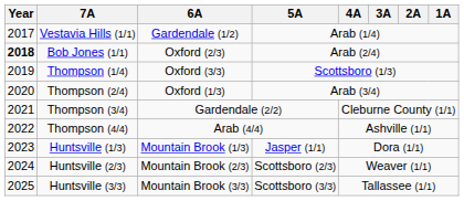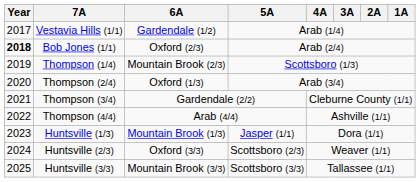Thompson (1/4) | 6A: Oxford (3/3) -> Mountain Brook (2/3)
Huntsville (2/3) | 6A: Mountain Brook (2/3) -> Oxford (3/3)
